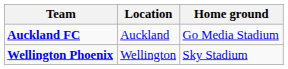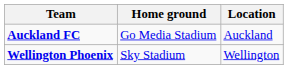columns swapped: Location <-> Home ground
